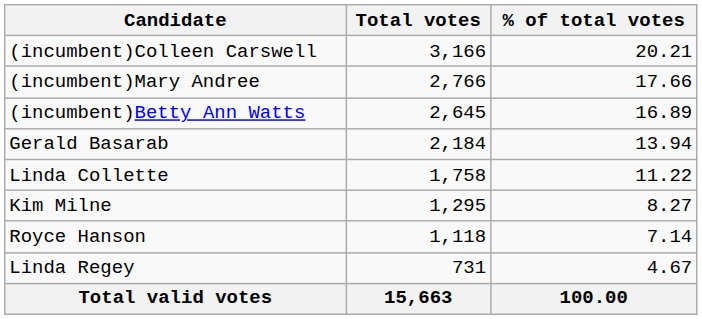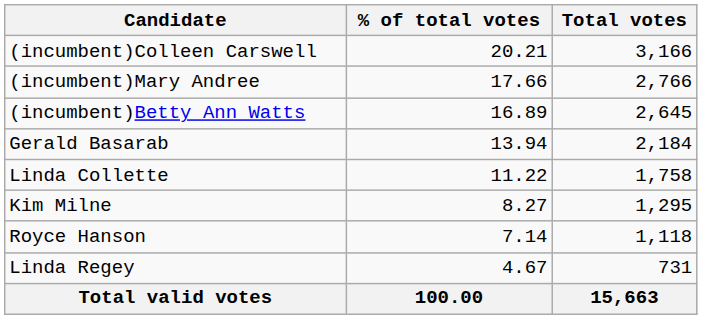columns swapped: Total votes <-> % of total votes
